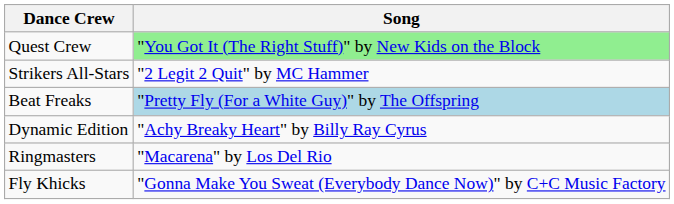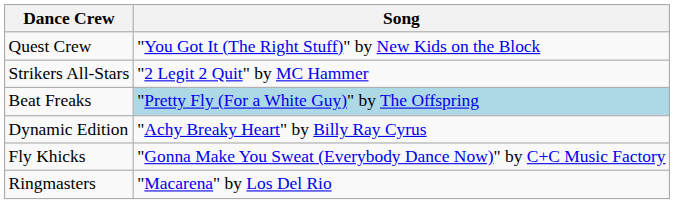Quest Crew | Song: lightgreen background -> no background
rows swapped: Ringmasters <-> Fly Khicks
